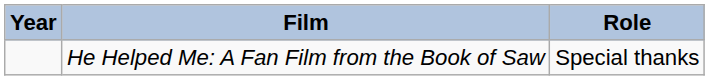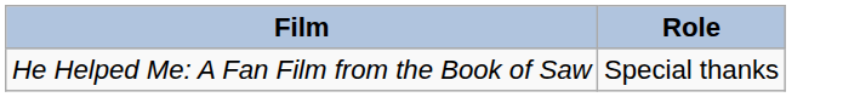- column: Year
